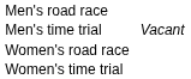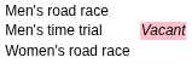Men's time trial | column 4: no background -> pink background
- row: Women's time trial
